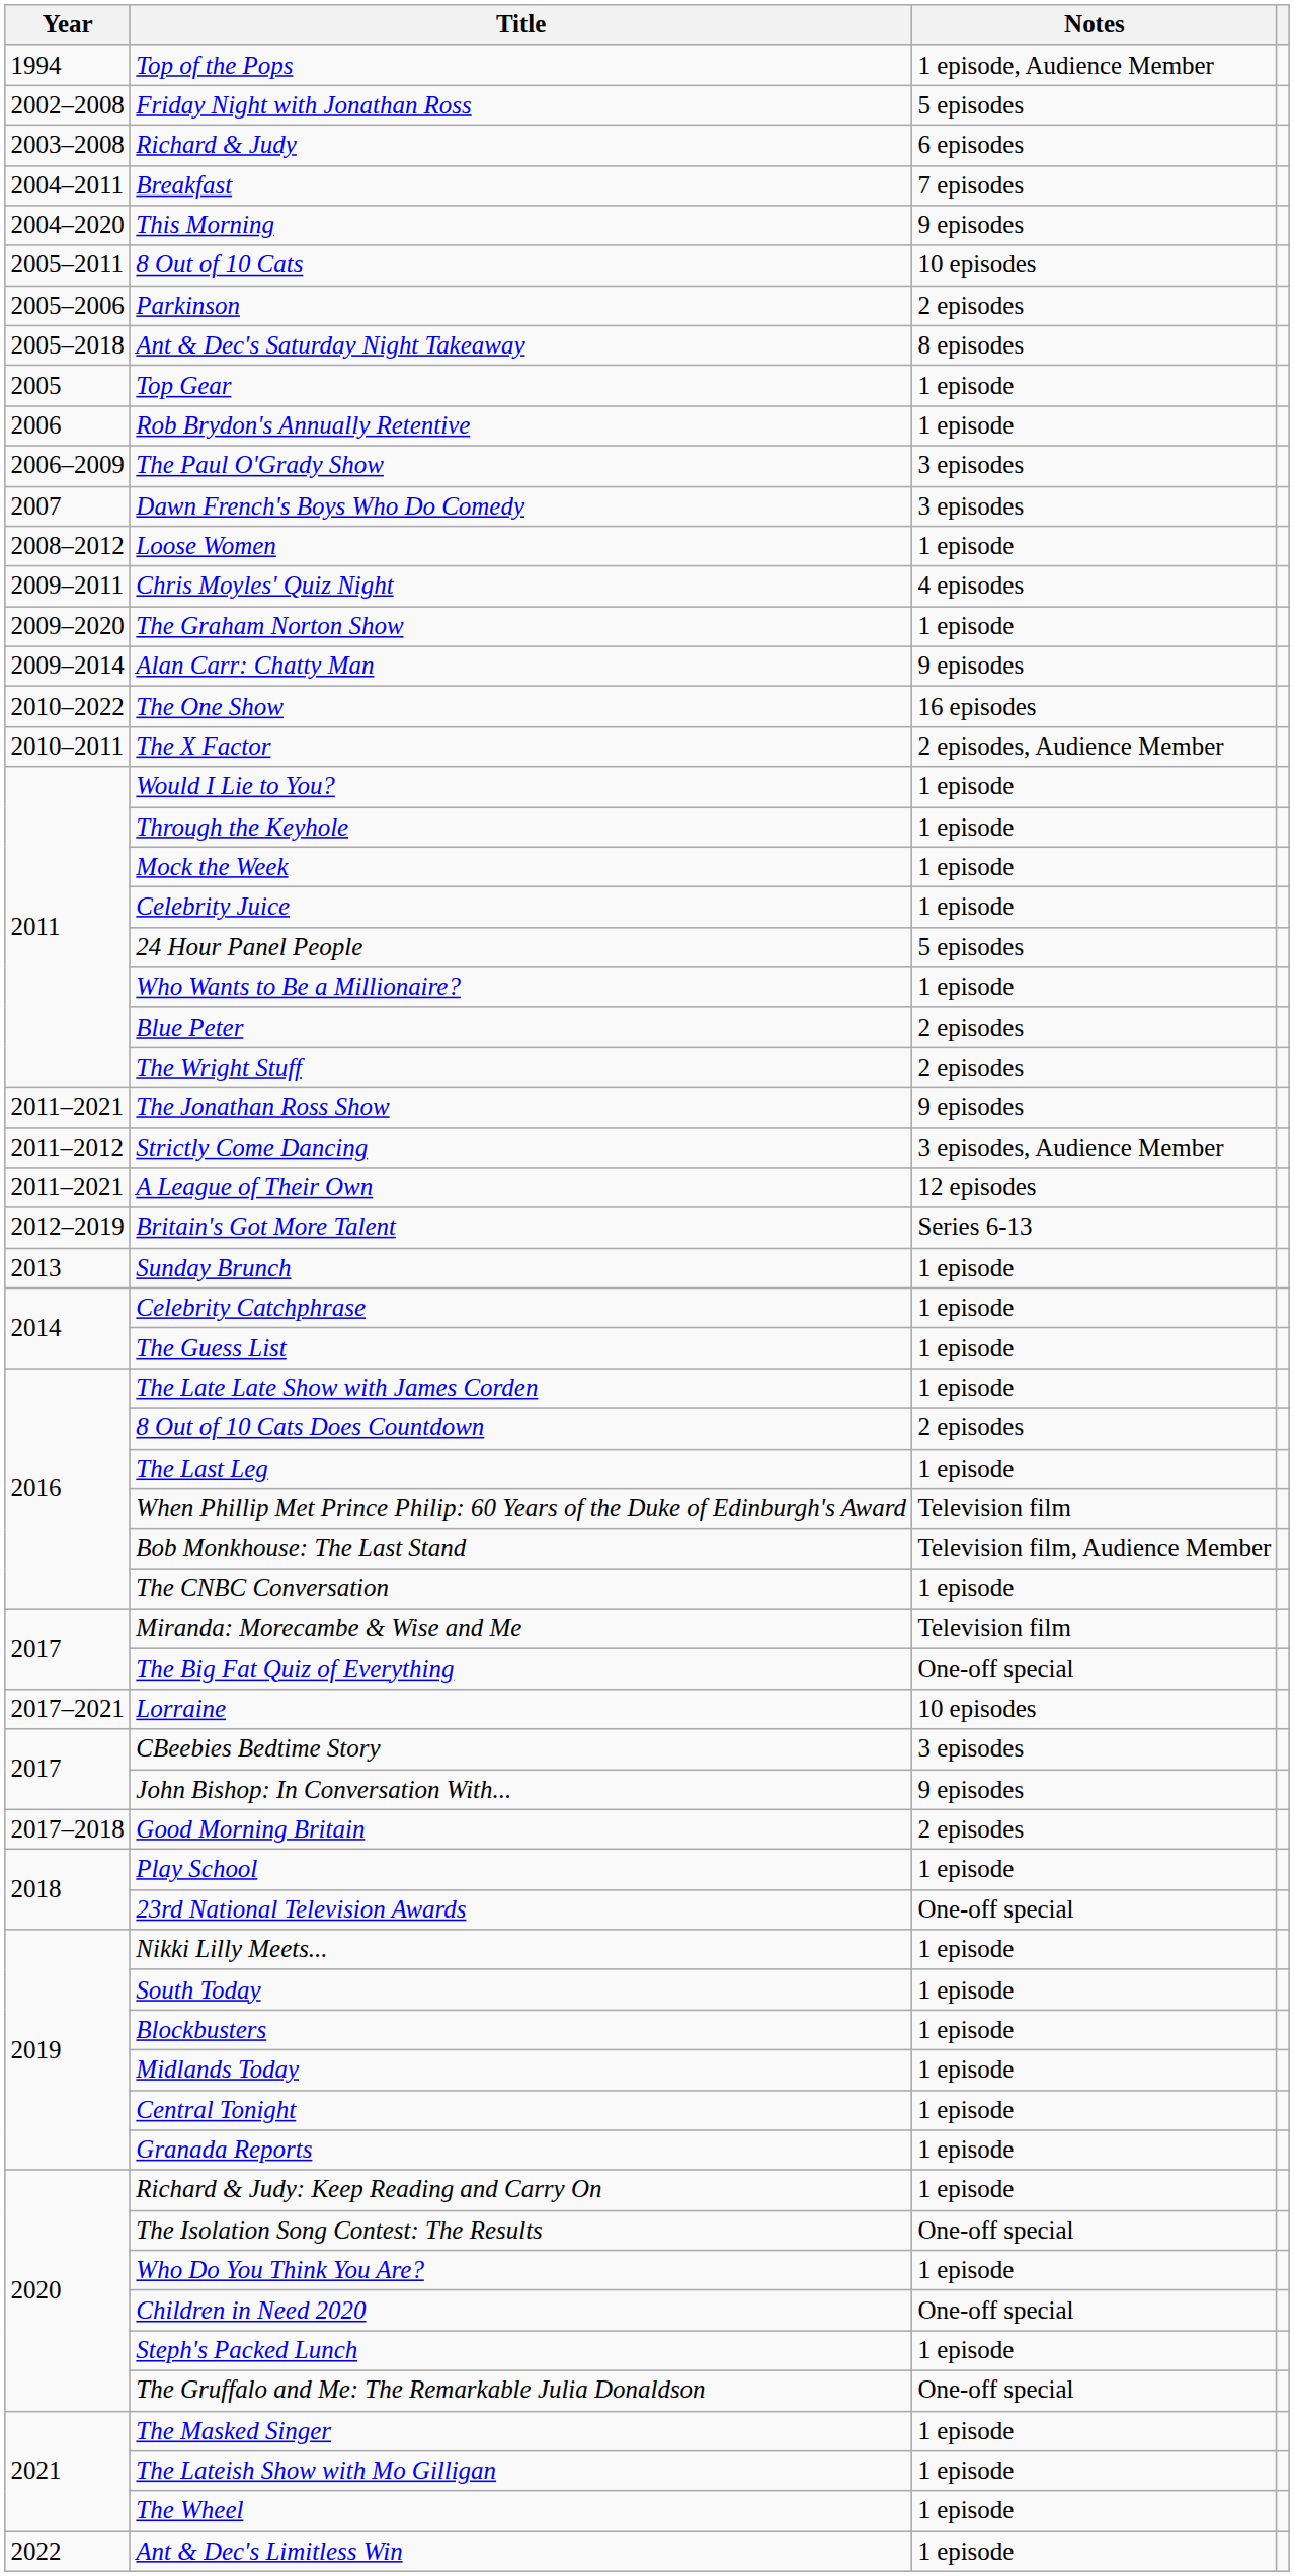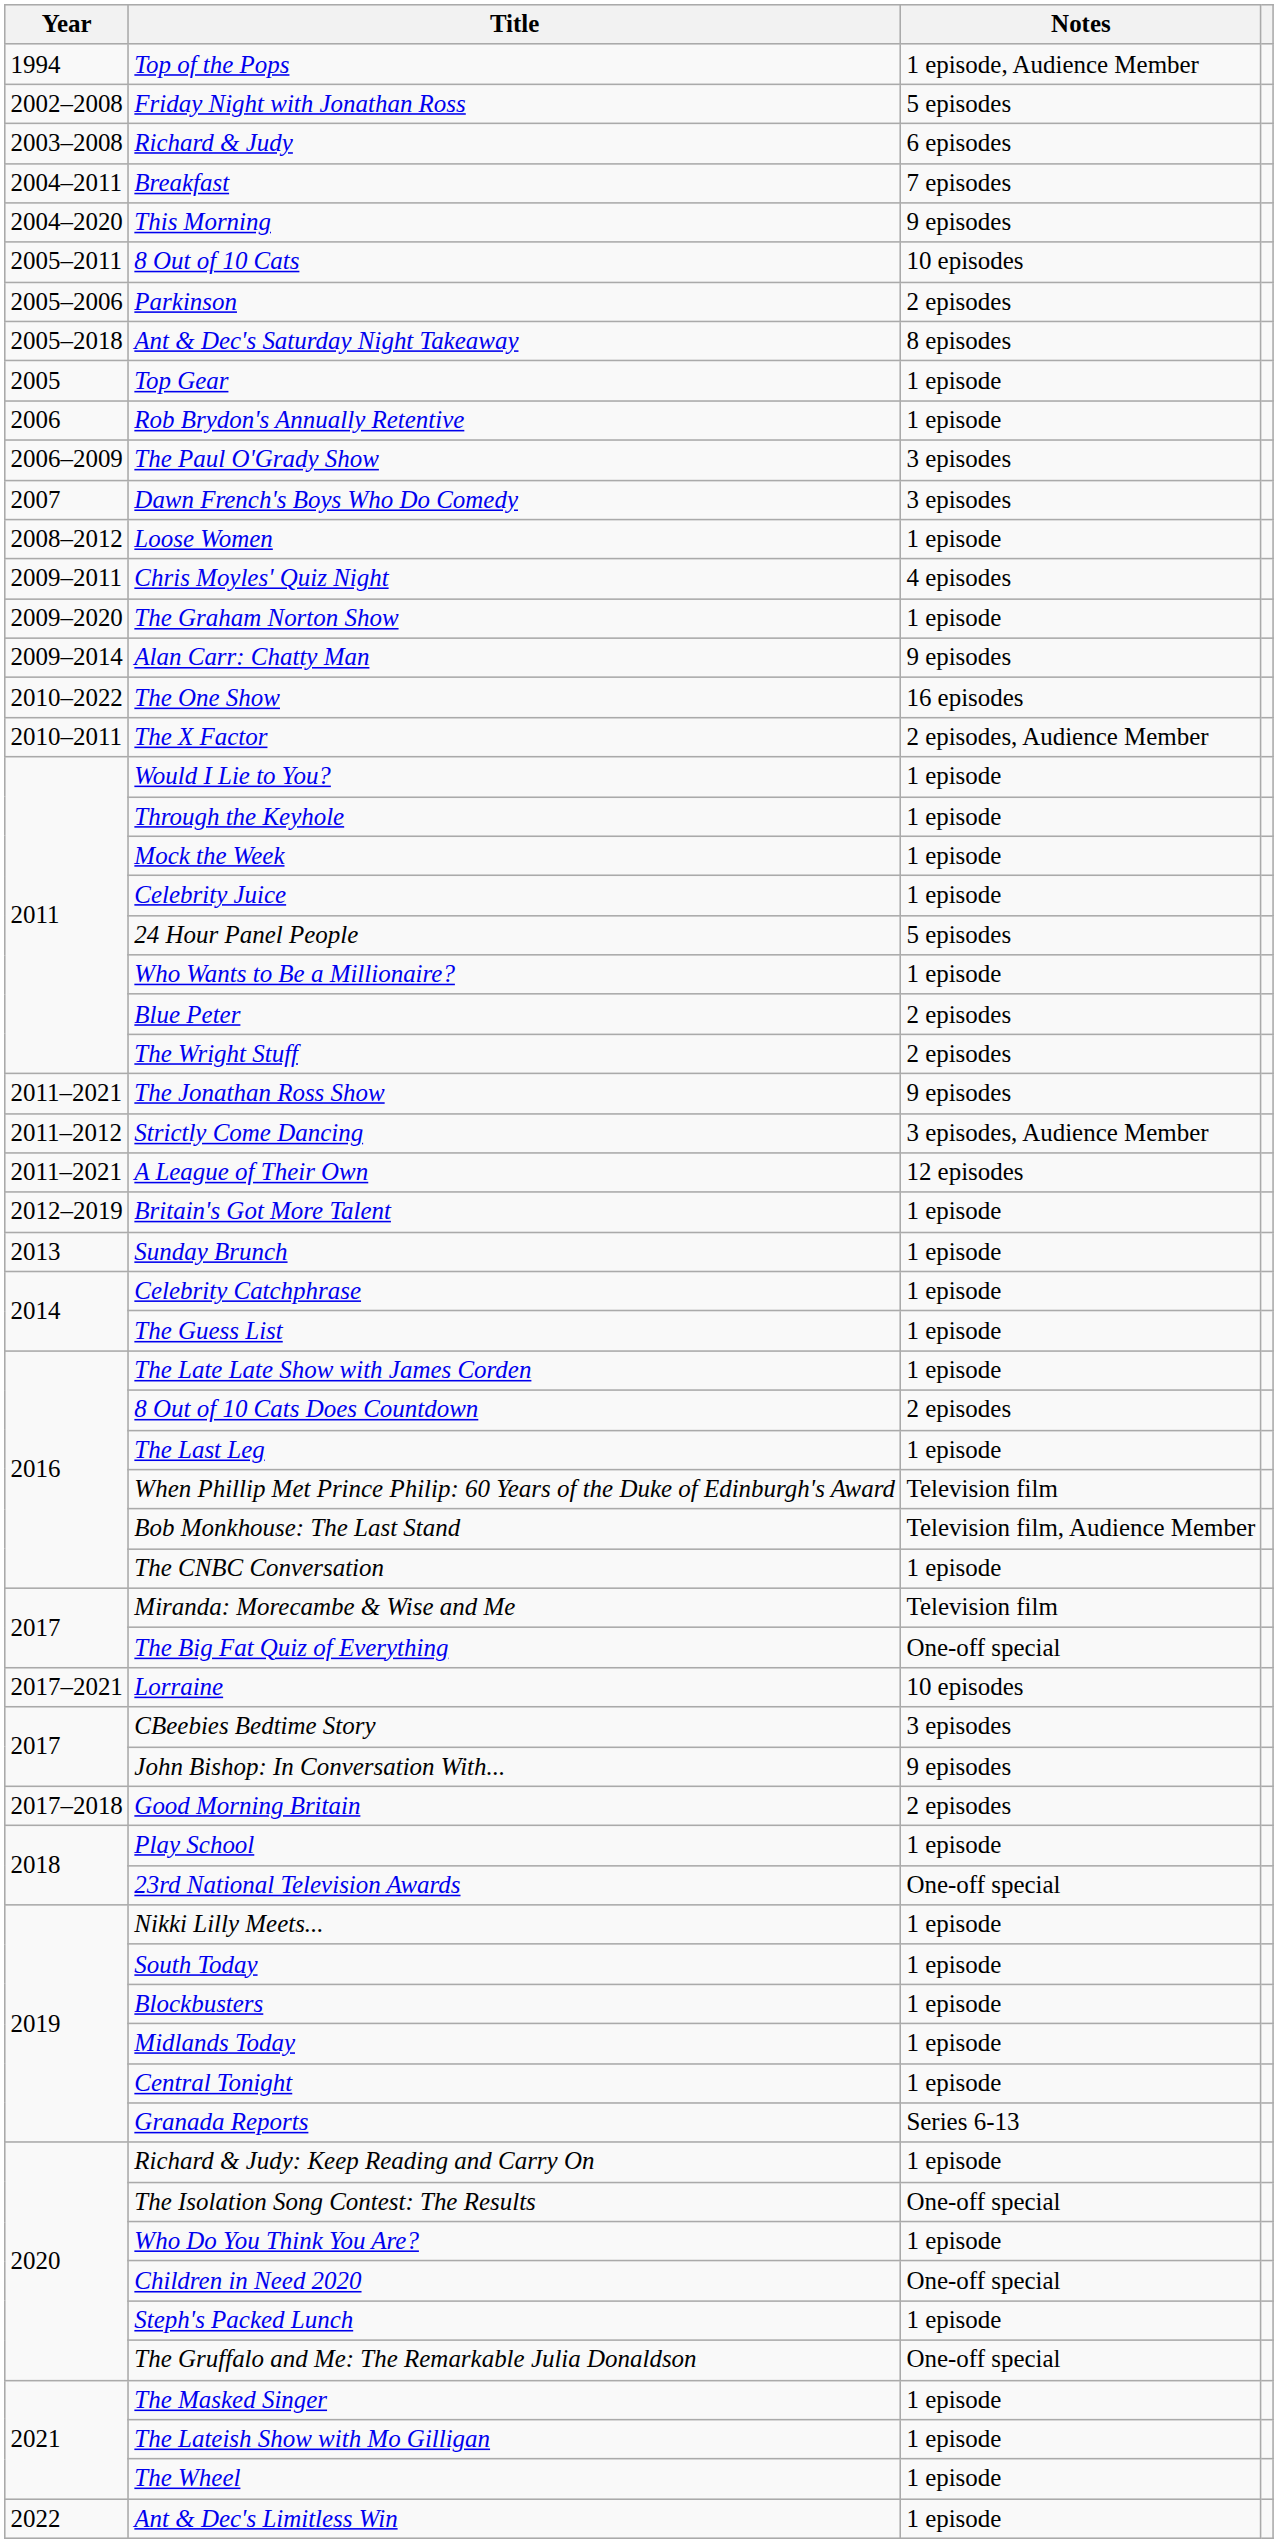Britain's Got More Talent | Notes: Series 6-13 -> 1 episode
Granada Reports | Notes: 1 episode -> Series 6-13
